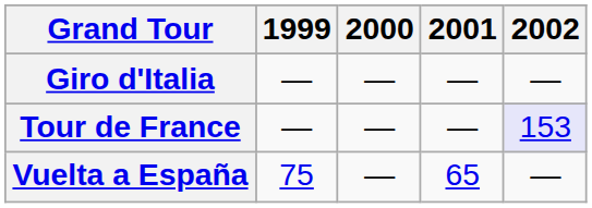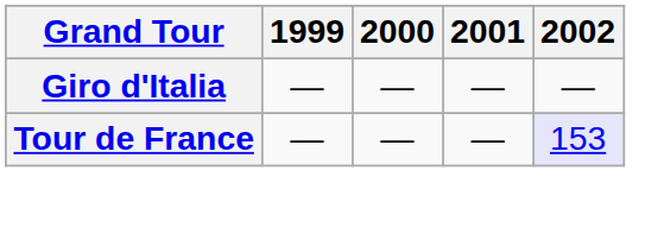- row: Vuelta a España | 75 | — | 65 | —
